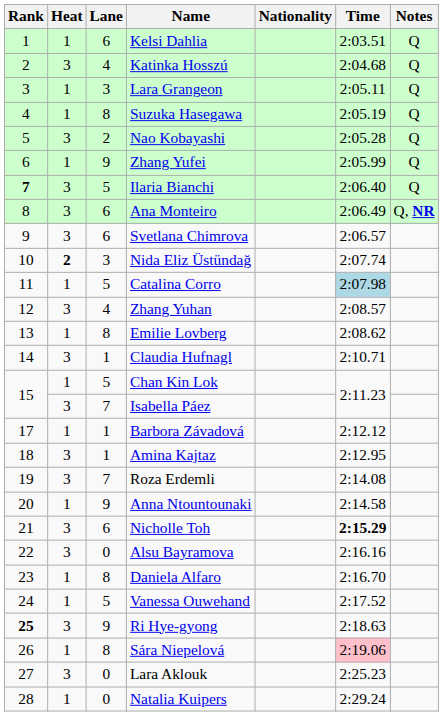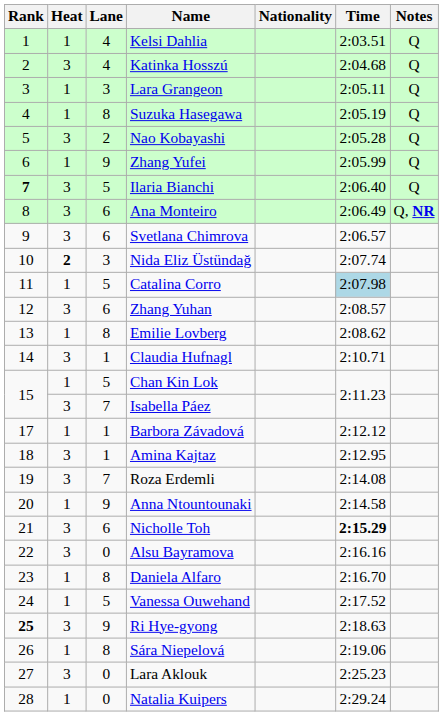Kelsi Dahlia | Lane: 6 -> 4
Zhang Yuhan | Lane: 4 -> 6
Sára Niepelová | Time: pink background -> no background
